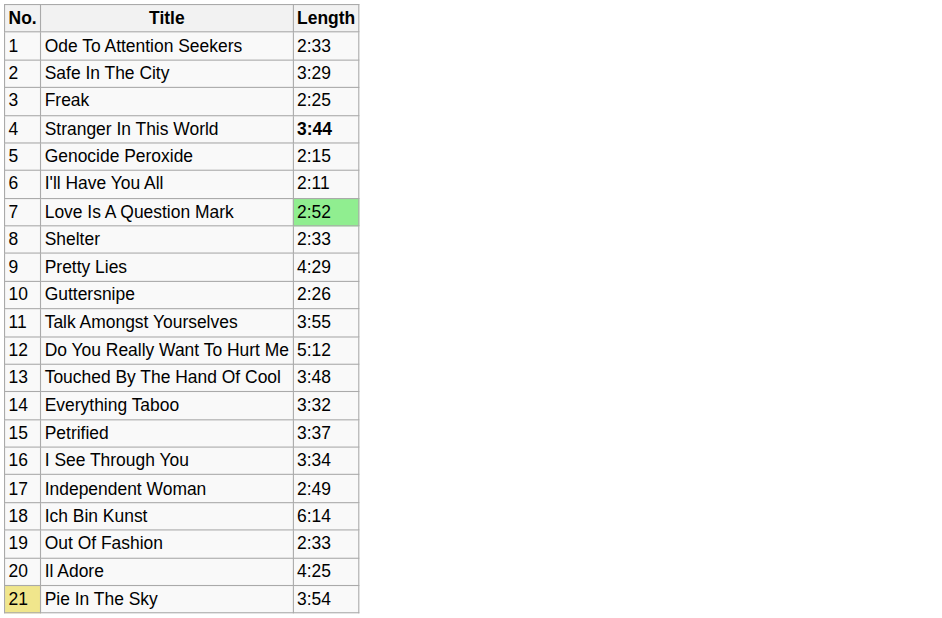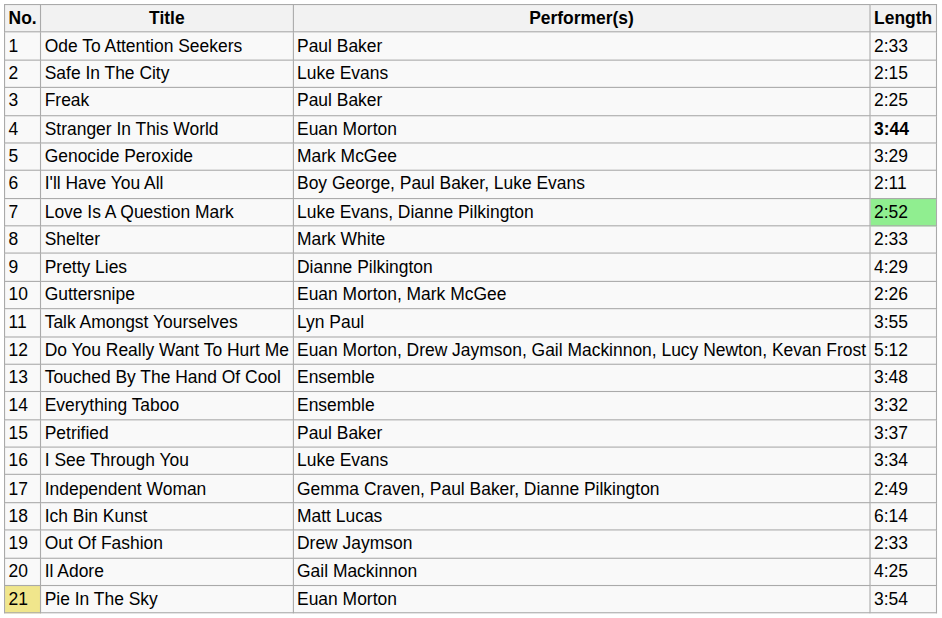+ column: Performer(s) | Paul Baker | Luke Evans | Paul Baker | Euan Morton | Mark McGee | Boy George, Paul Baker, Luke Evans | Luke Evans, Dianne Pilkington | Mark White | Dianne Pilkington | Euan Morton, Mark McGee | Lyn Paul | Euan Morton, Drew Jaymson, Gail Mackinnon, Lucy Newton, Kevan Frost | Ensemble | Ensemble | Paul Baker | Luke Evans | Gemma Craven, Paul Baker, Dianne Pilkington | Matt Lucas | Drew Jaymson | Gail Mackinnon | Euan Morton
Safe In The City | Length: 3:29 -> 2:15
Genocide Peroxide | Length: 2:15 -> 3:29
